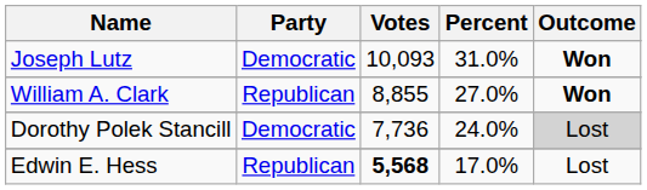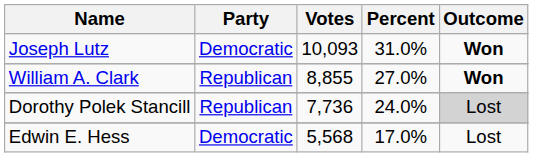Dorothy Polek Stancill | Party: Democratic -> Republican
Edwin E. Hess | Party: Republican -> Democratic
Edwin E. Hess | Votes: bold -> normal
